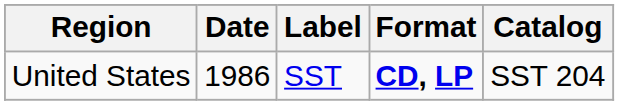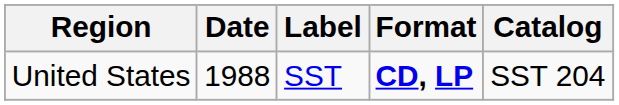United States | Date: 1986 -> 1988
